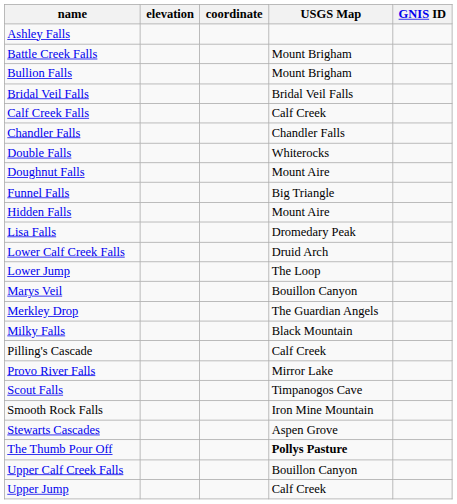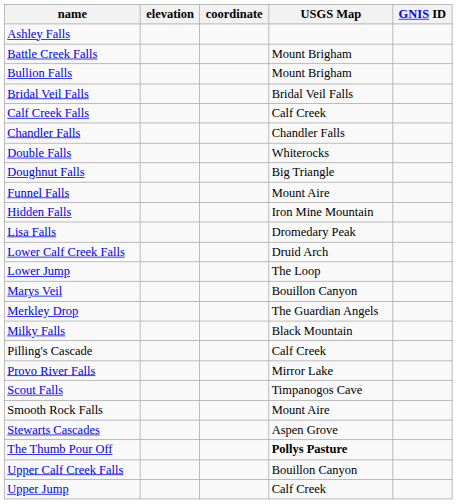Doughnut Falls | USGS Map: Mount Aire -> Big Triangle
Funnel Falls | USGS Map: Big Triangle -> Mount Aire
Hidden Falls | USGS Map: Mount Aire -> Iron Mine Mountain
Smooth Rock Falls | USGS Map: Iron Mine Mountain -> Mount Aire
